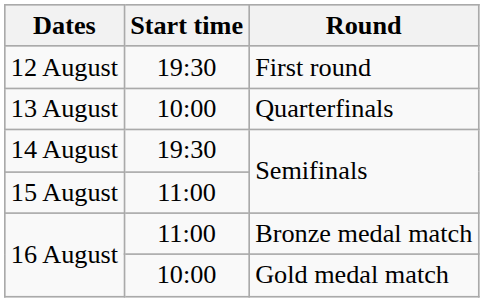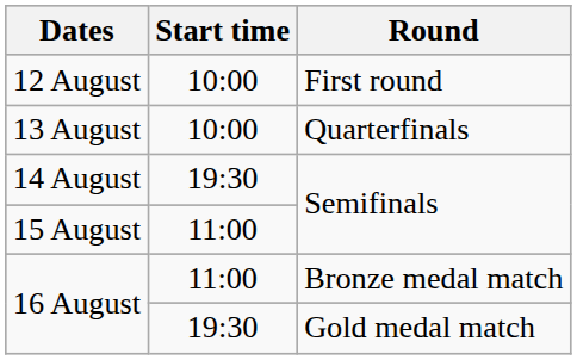12 August | Start time: 19:30 -> 10:00
16 August / Gold medal match | Start time: 10:00 -> 19:30
